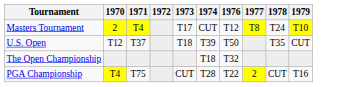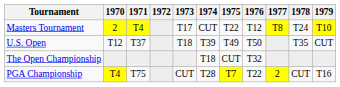+ column: 1975 | T22 | T49 | CUT | T7
